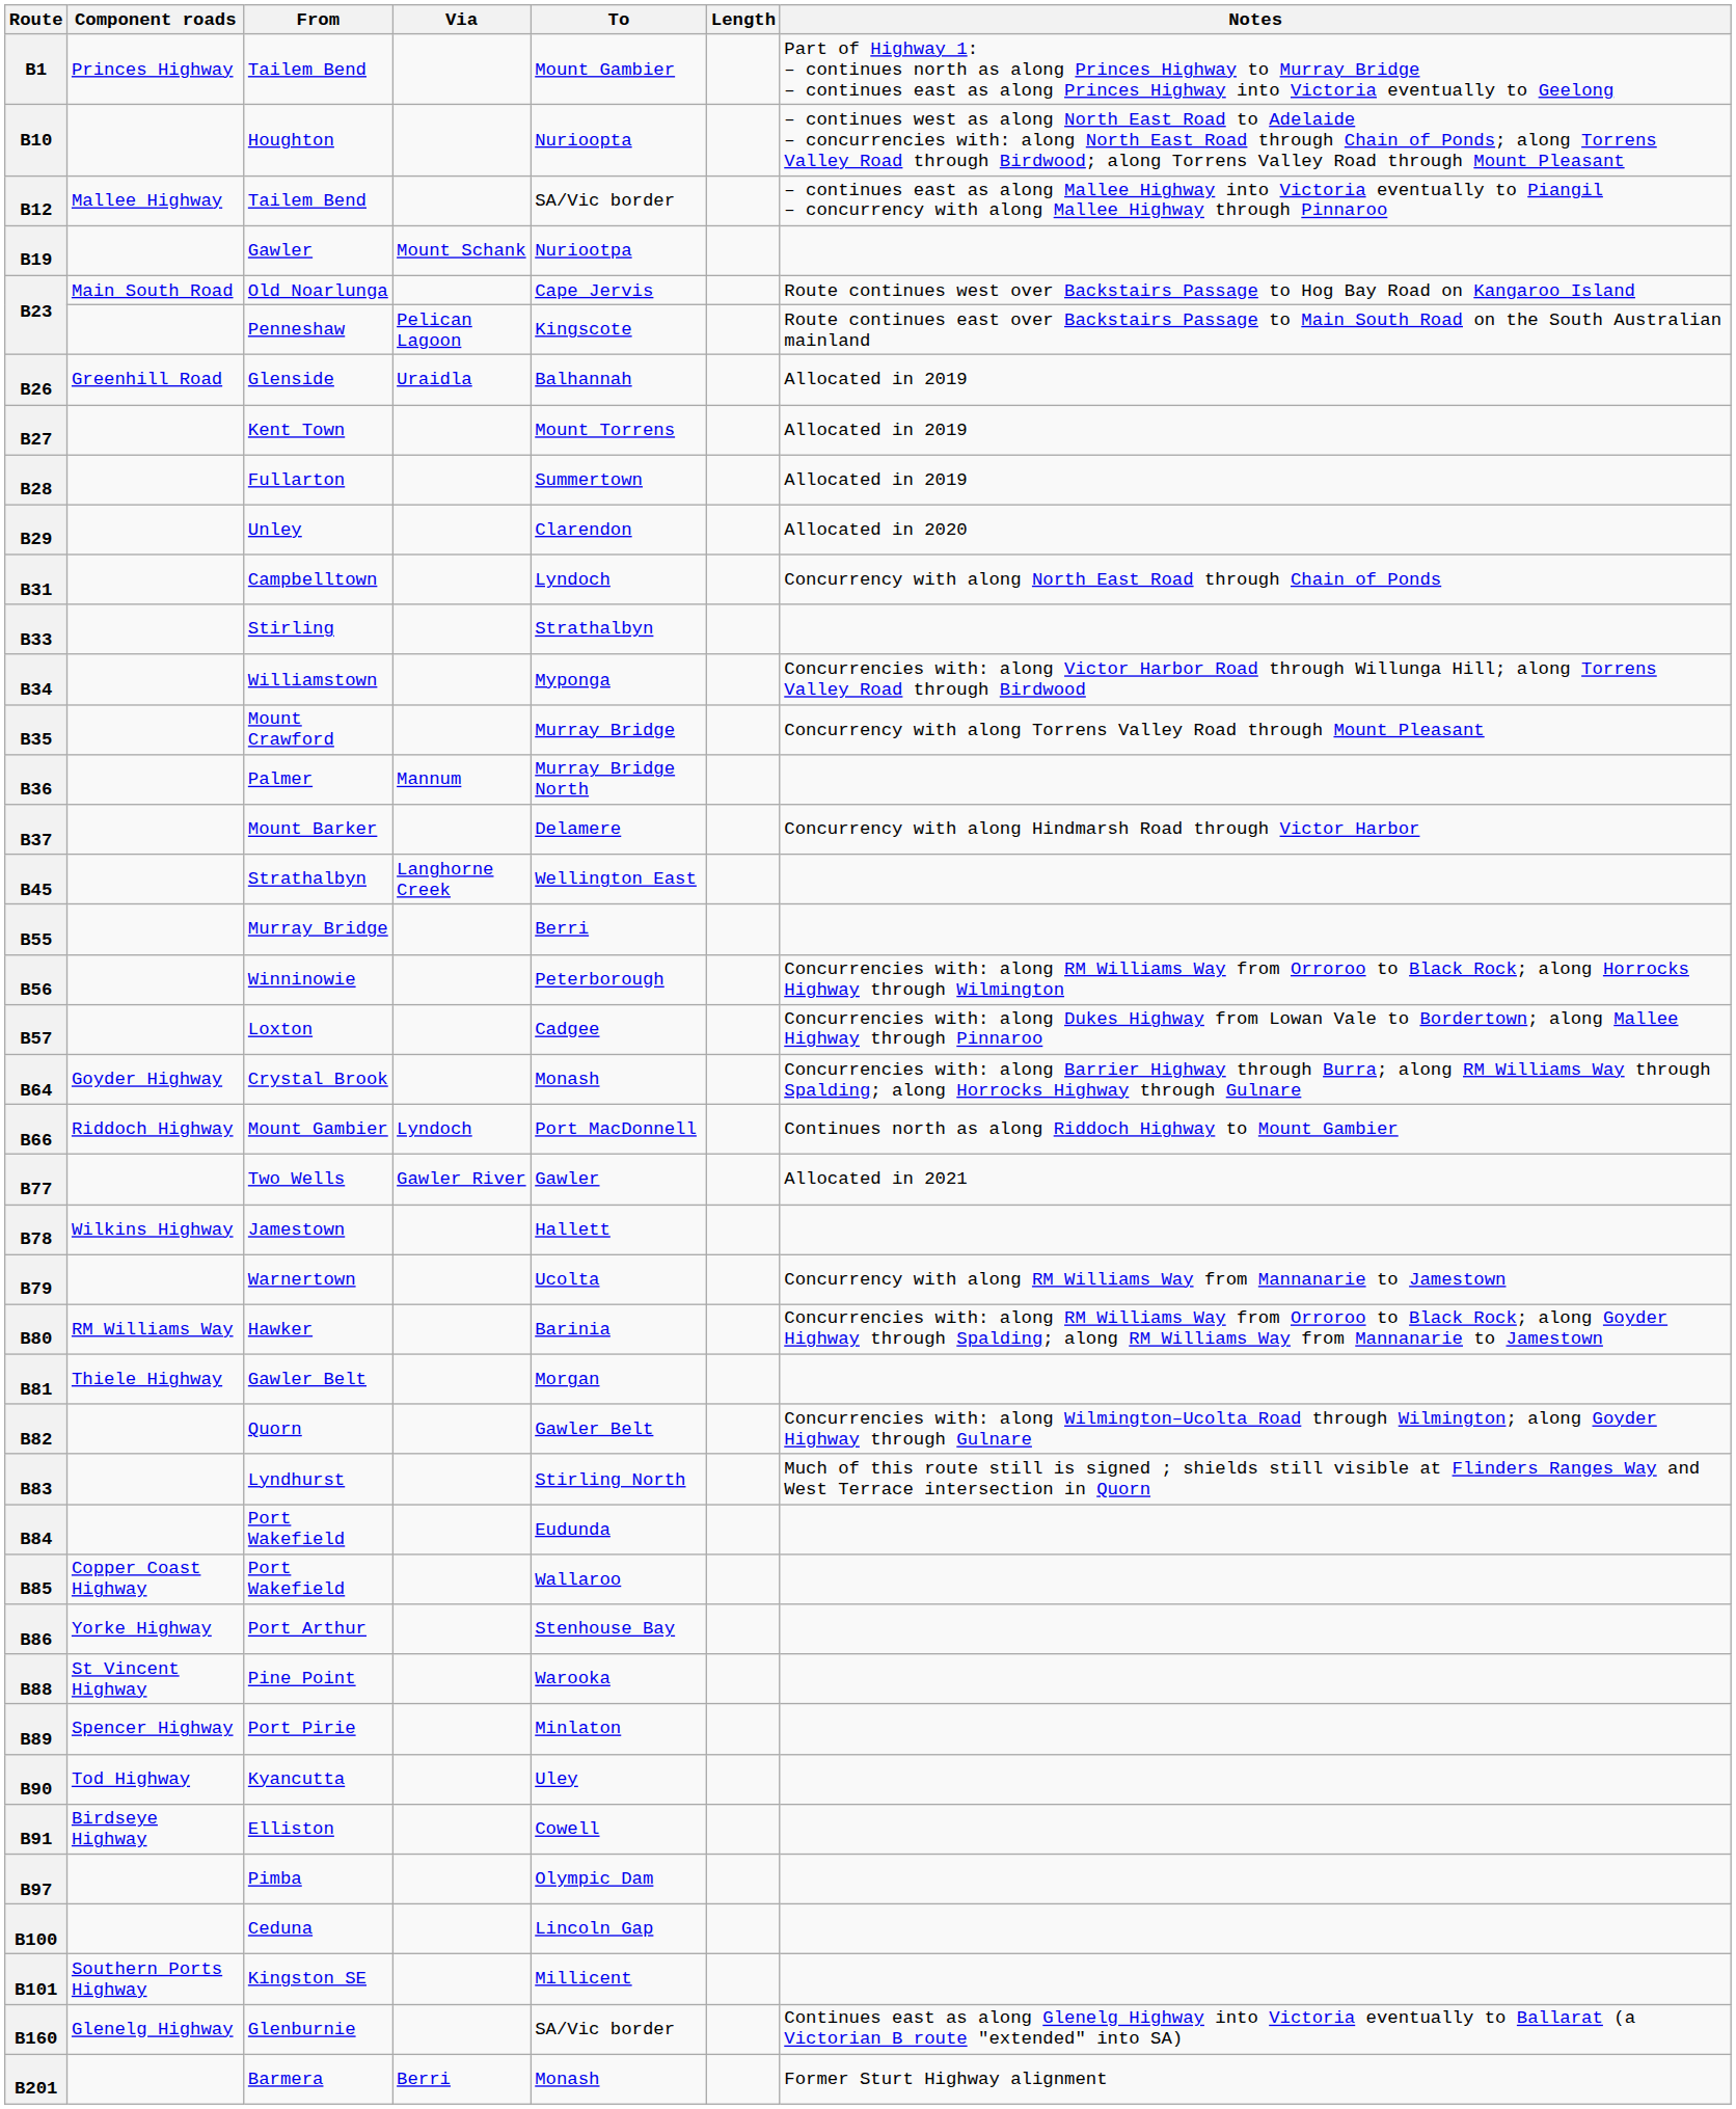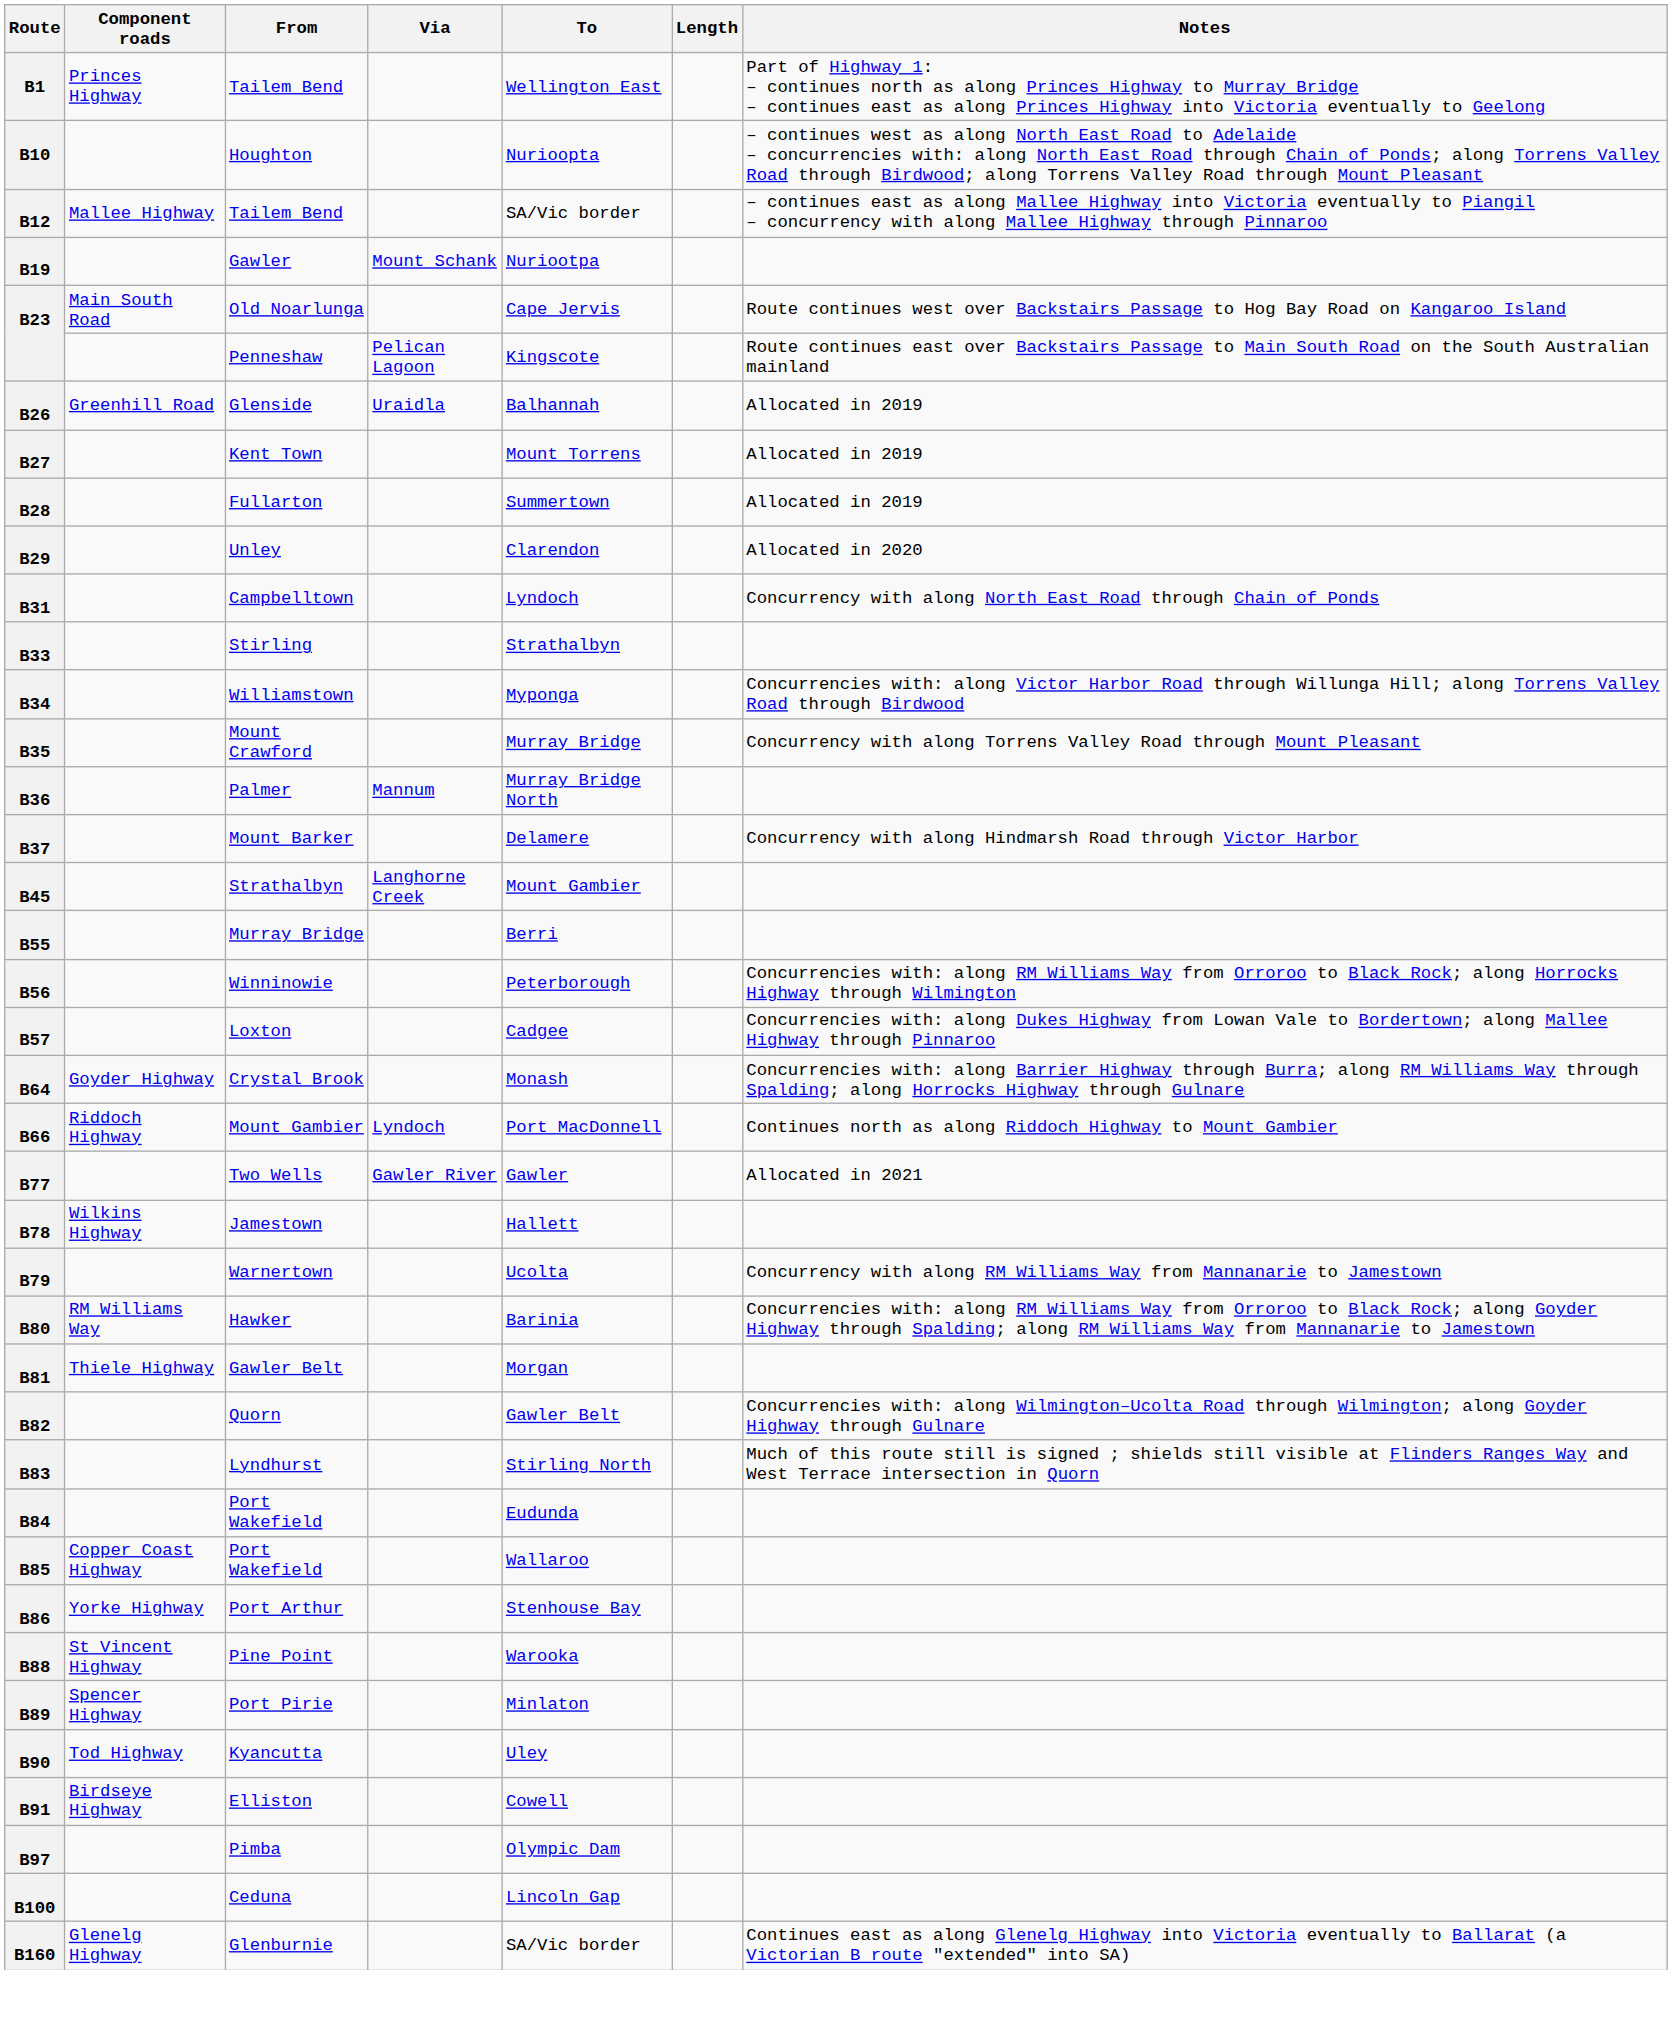B1 | To: Mount Gambier -> Wellington East
B45 | To: Wellington East -> Mount Gambier
- row: B101 | Southern Ports Highway | Kingston SE | Millicent
- row: B201 | Barmera | Berri | Monash | Former Sturt Highway alignment
